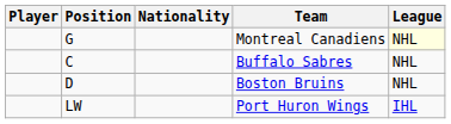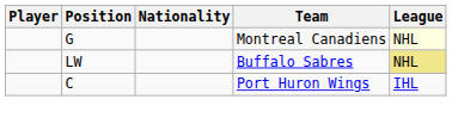Buffalo Sabres | Position: C -> LW
Buffalo Sabres | League: no background -> khaki background
- row: D | Boston Bruins | NHL
Port Huron Wings | Position: LW -> C
